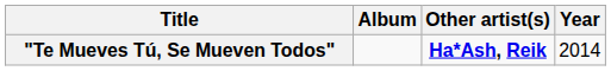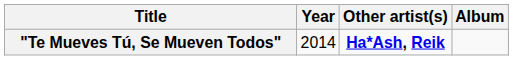columns swapped: Year <-> Album
